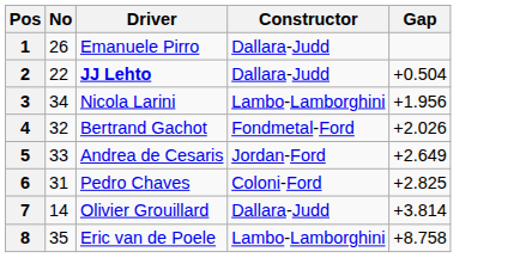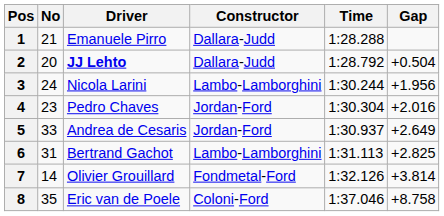+ column: Time | 1:28.288 | 1:28.792 | 1:30.244 | 1:30.304 | 1:30.937 | 1:31.113 | 1:32.126 | 1:37.046
1 | No: 26 -> 21
2 | No: 22 -> 20
3 | No: 34 -> 24
4 | No: 32 -> 23
4 | Driver: Bertrand Gachot -> Pedro Chaves
4 | Constructor: Fondmetal-Ford -> Jordan-Ford
4 | Gap: +2.026 -> +2.016
6 | Driver: Pedro Chaves -> Bertrand Gachot
6 | Constructor: Coloni-Ford -> Lambo-Lamborghini
7 | Constructor: Dallara-Judd -> Fondmetal-Ford
8 | Constructor: Lambo-Lamborghini -> Coloni-Ford
